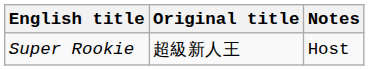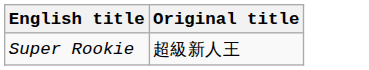- column: Notes | Host
